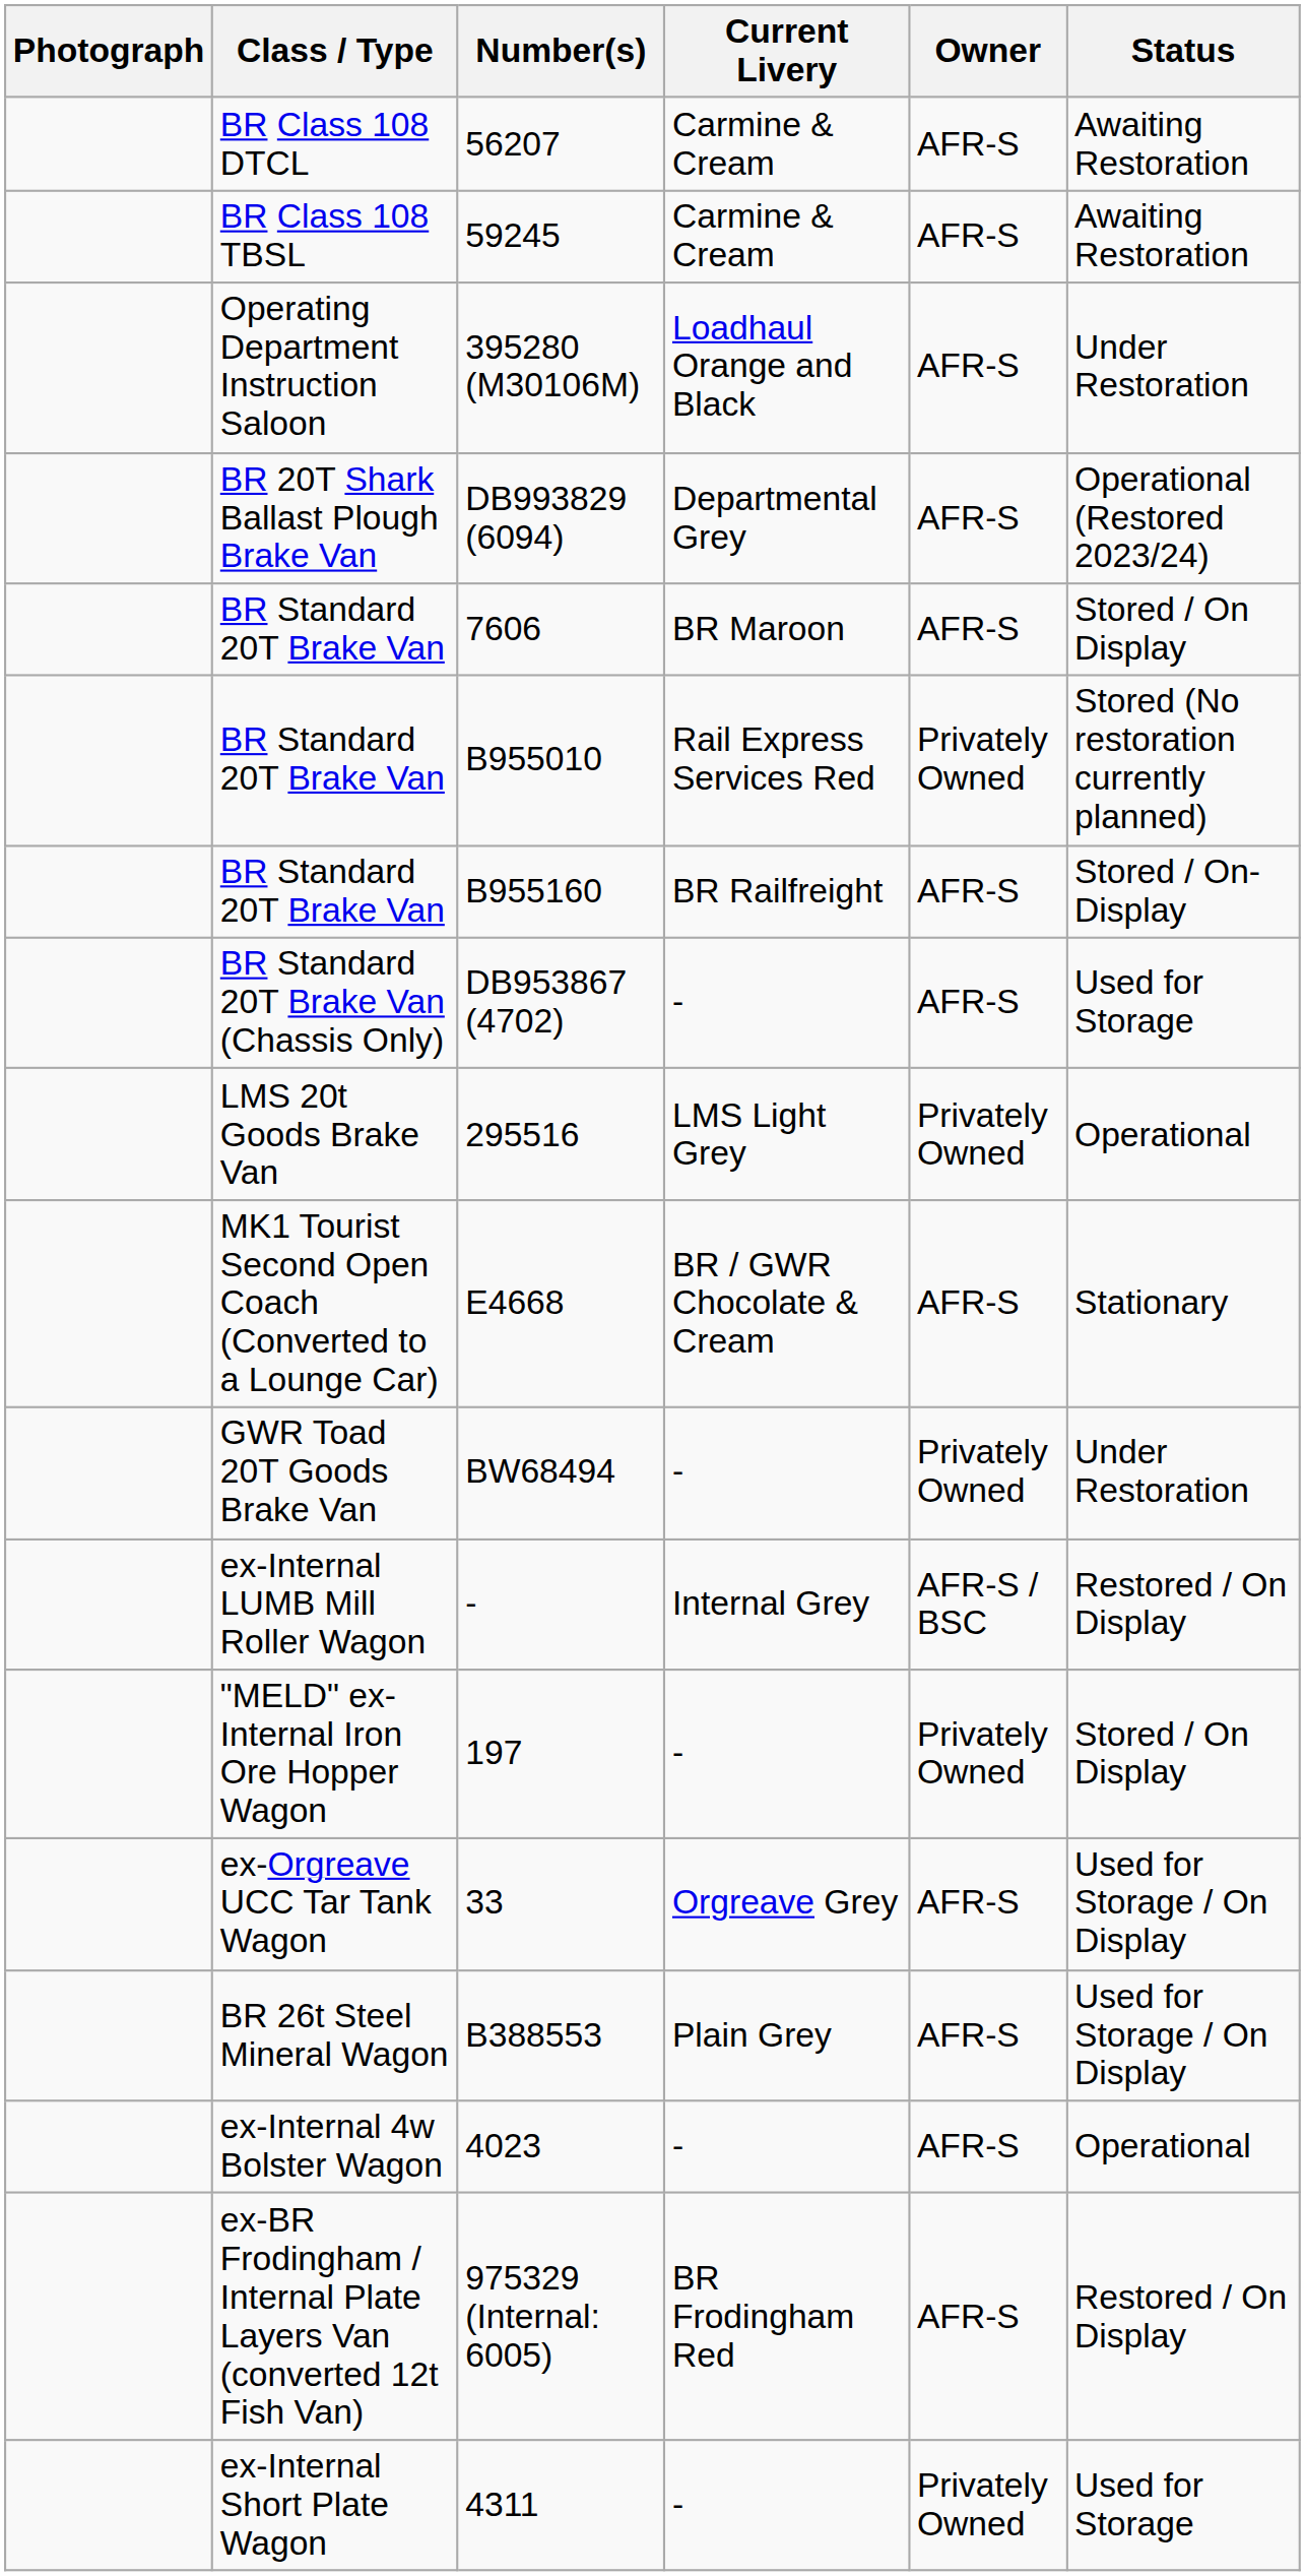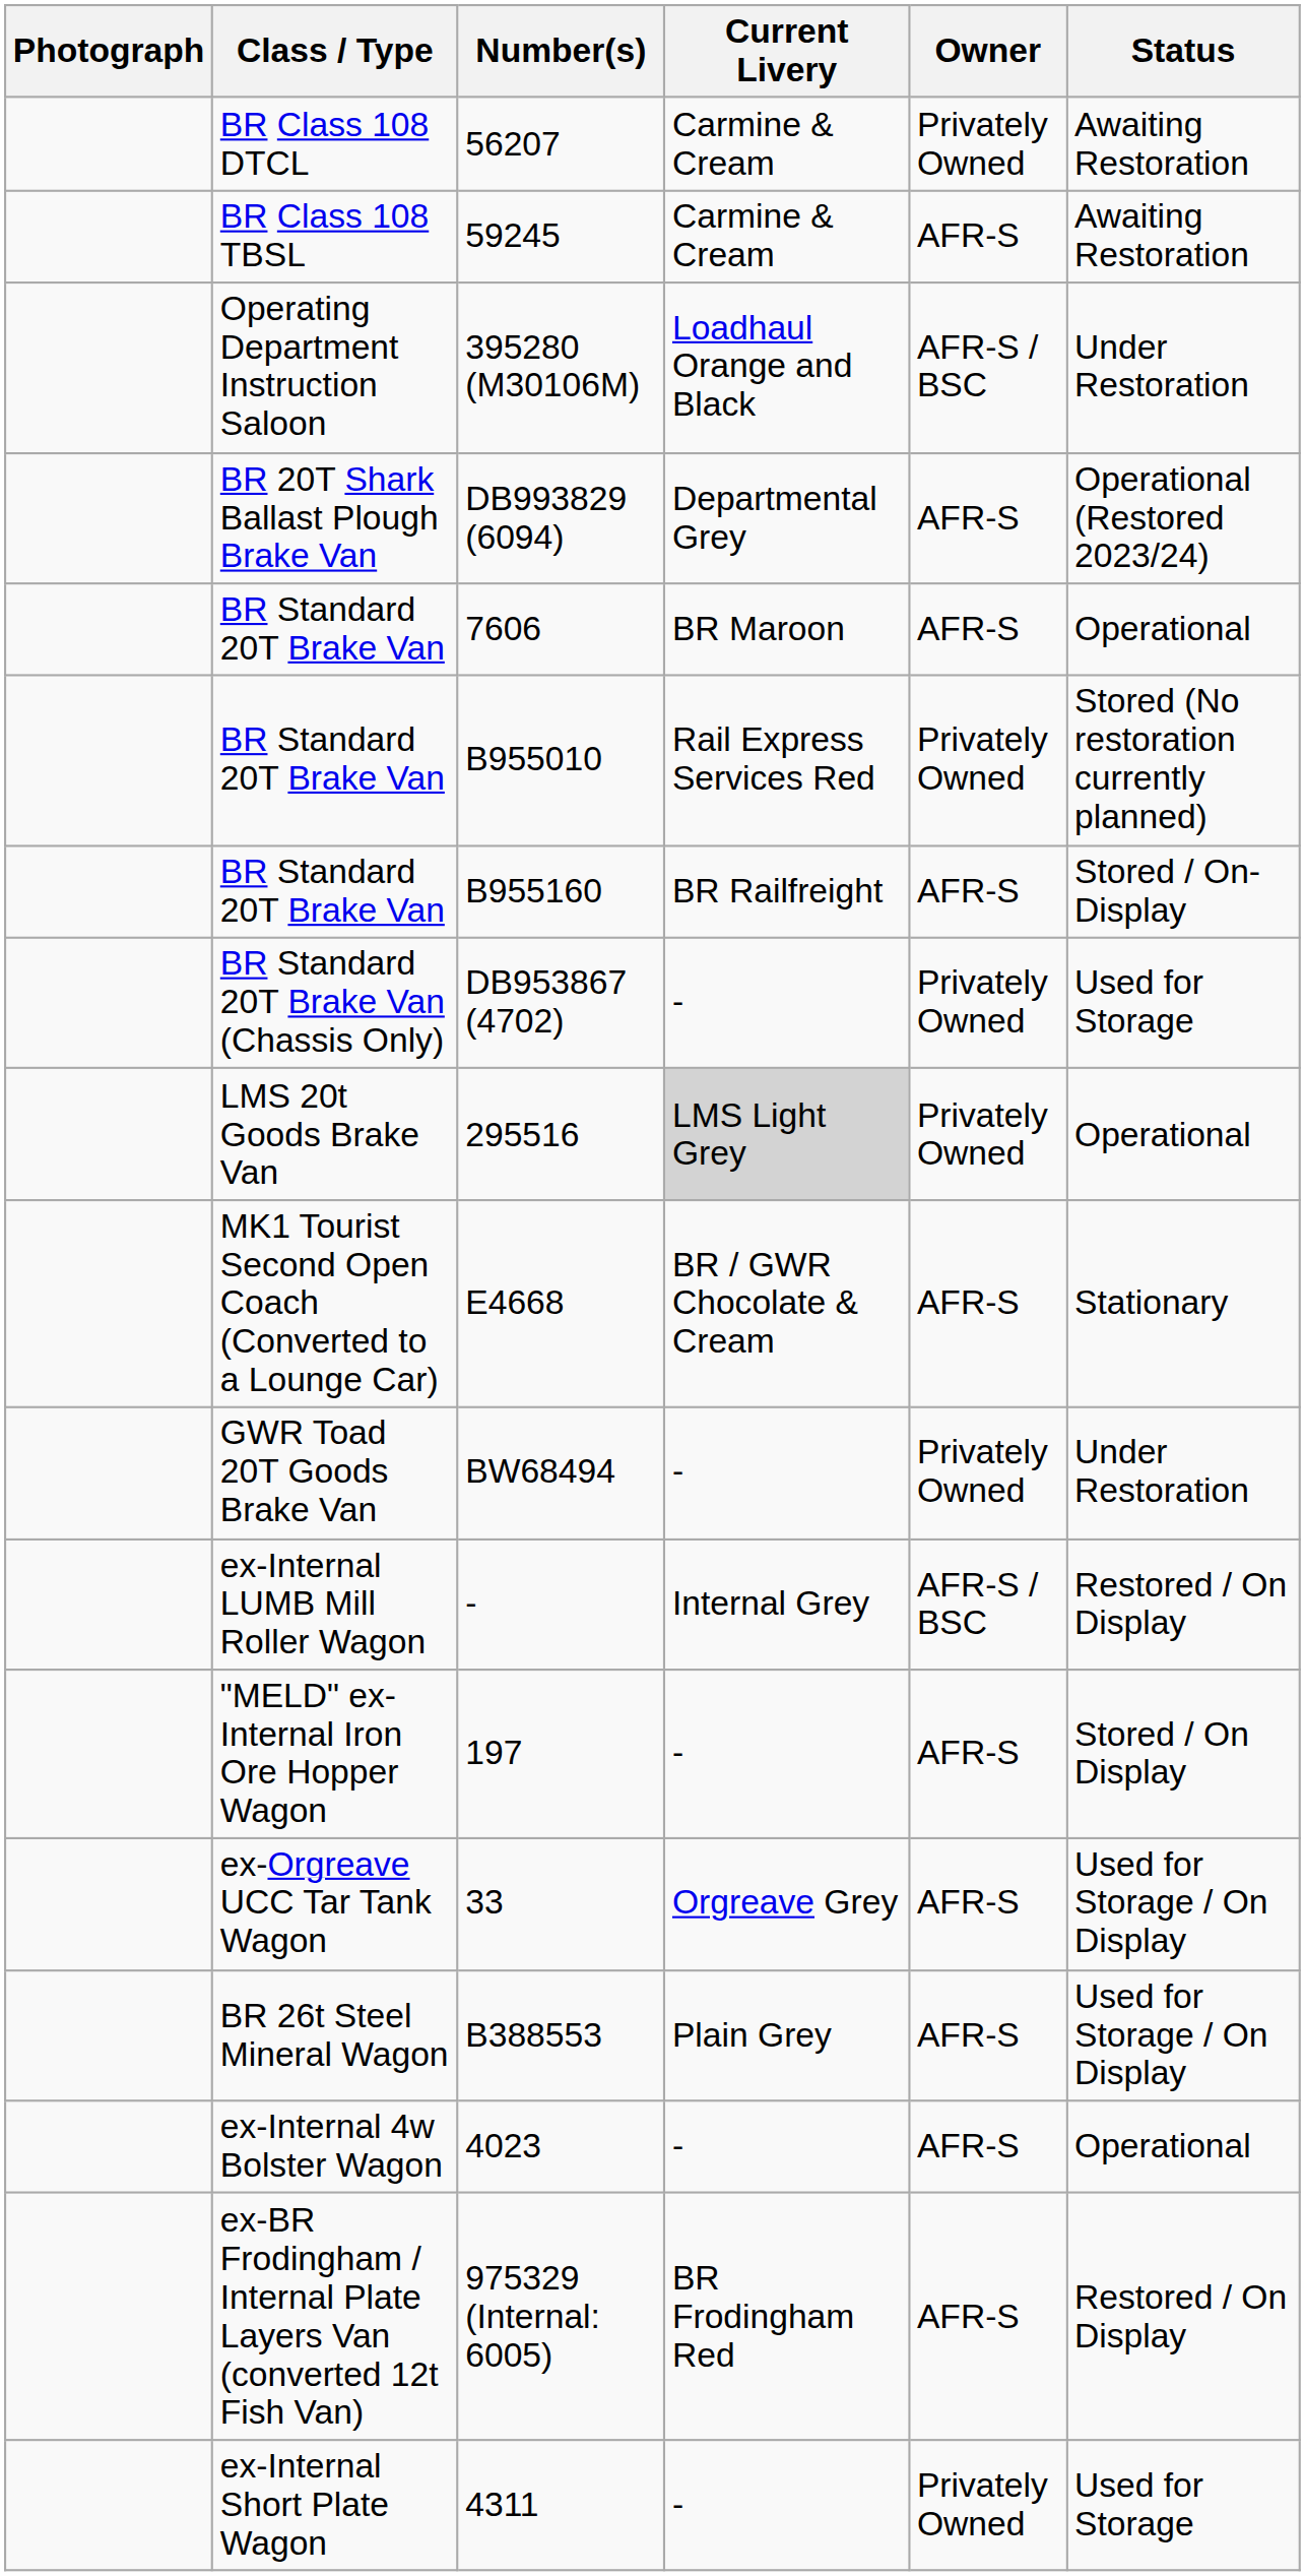56207 | Owner: AFR-S -> Privately Owned
395280 (M30106M) | Owner: AFR-S -> AFR-S / BSC
7606 | Status: Stored / On Display -> Operational
DB953867 (4702) | Owner: AFR-S -> Privately Owned
295516 | Current Livery: no background -> lightgrey background
197 | Owner: Privately Owned -> AFR-S
